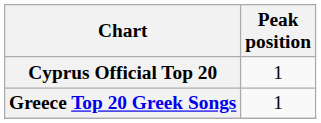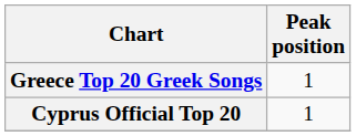rows swapped: Cyprus Official Top 20 <-> Greece Top 20 Greek Songs
